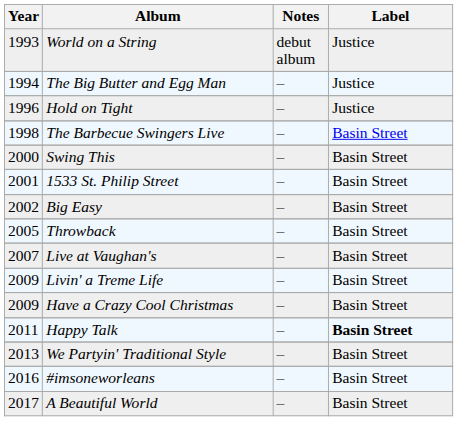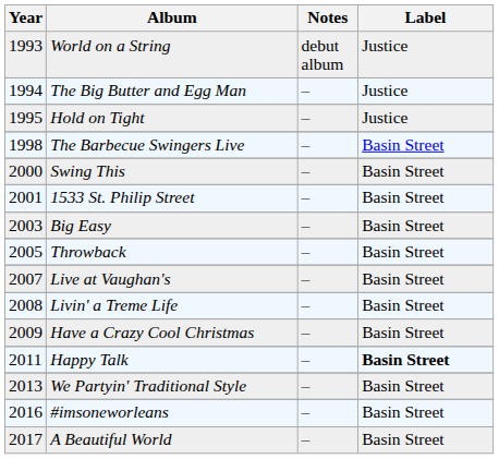Hold on Tight | Year: 1996 -> 1995
Big Easy | Year: 2002 -> 2003
Livin' a Treme Life | Year: 2009 -> 2008
